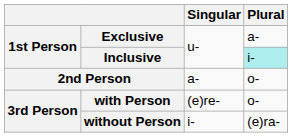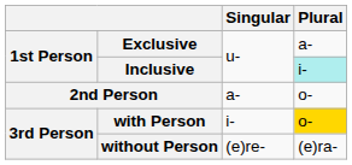with Person | Singular: (e)re- -> i-
with Person | Plural: no background -> gold background
without Person | Singular: i- -> (e)re-
